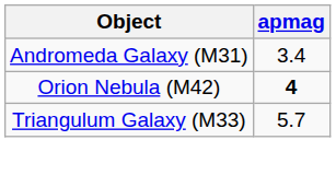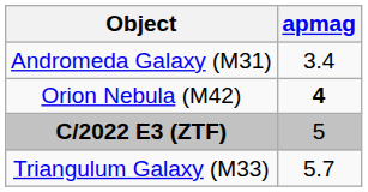+ row: C/2022 E3 (ZTF) | 5
